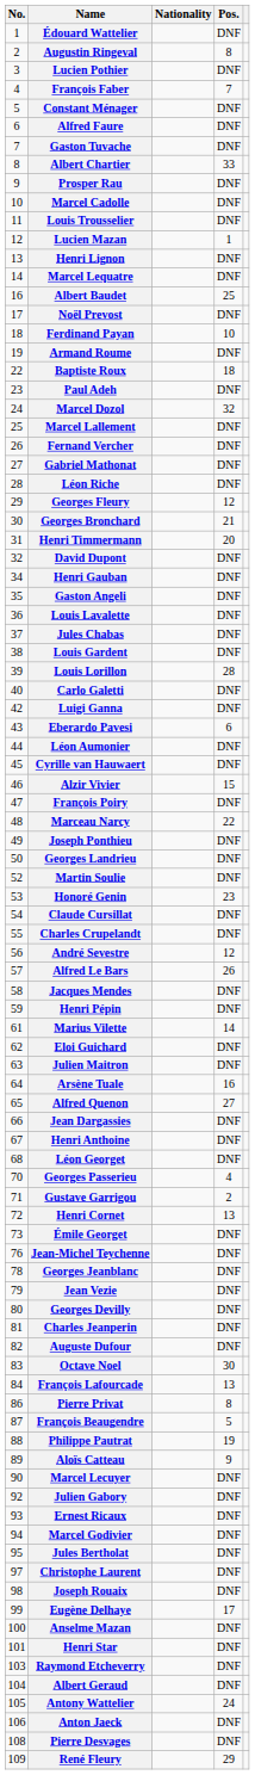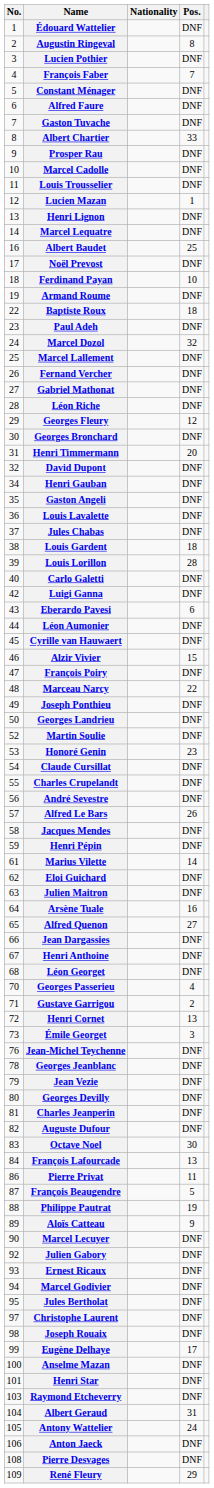Georges Bronchard | Pos.: 21 -> DNF
Louis Gardent | Pos.: DNF -> 18
André Sevestre | Pos.: 12 -> DNF
Émile Georget | Pos.: DNF -> 3
Pierre Privat | Pos.: 8 -> 11
Albert Geraud | Pos.: DNF -> 31
